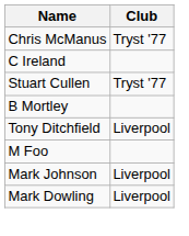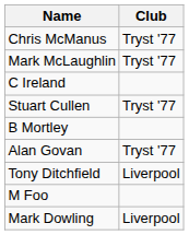+ row: Mark McLaughlin | Tryst '77
+ row: Alan Govan | Tryst '77
- row: Mark Johnson | Liverpool
